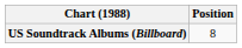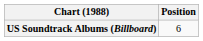US Soundtrack Albums (Billboard) | Position: 8 -> 6
